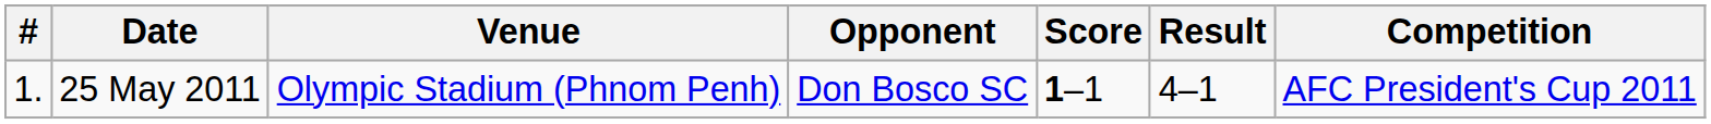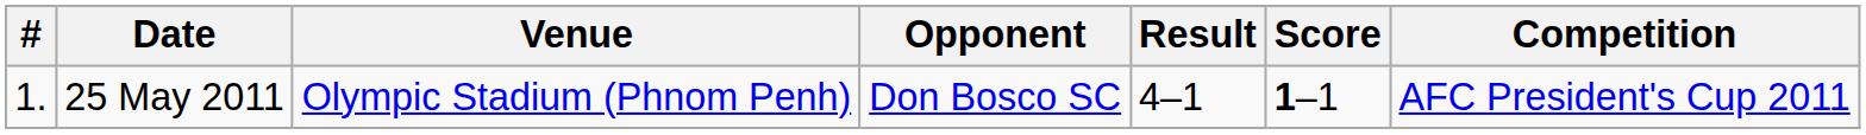columns swapped: Score <-> Result
